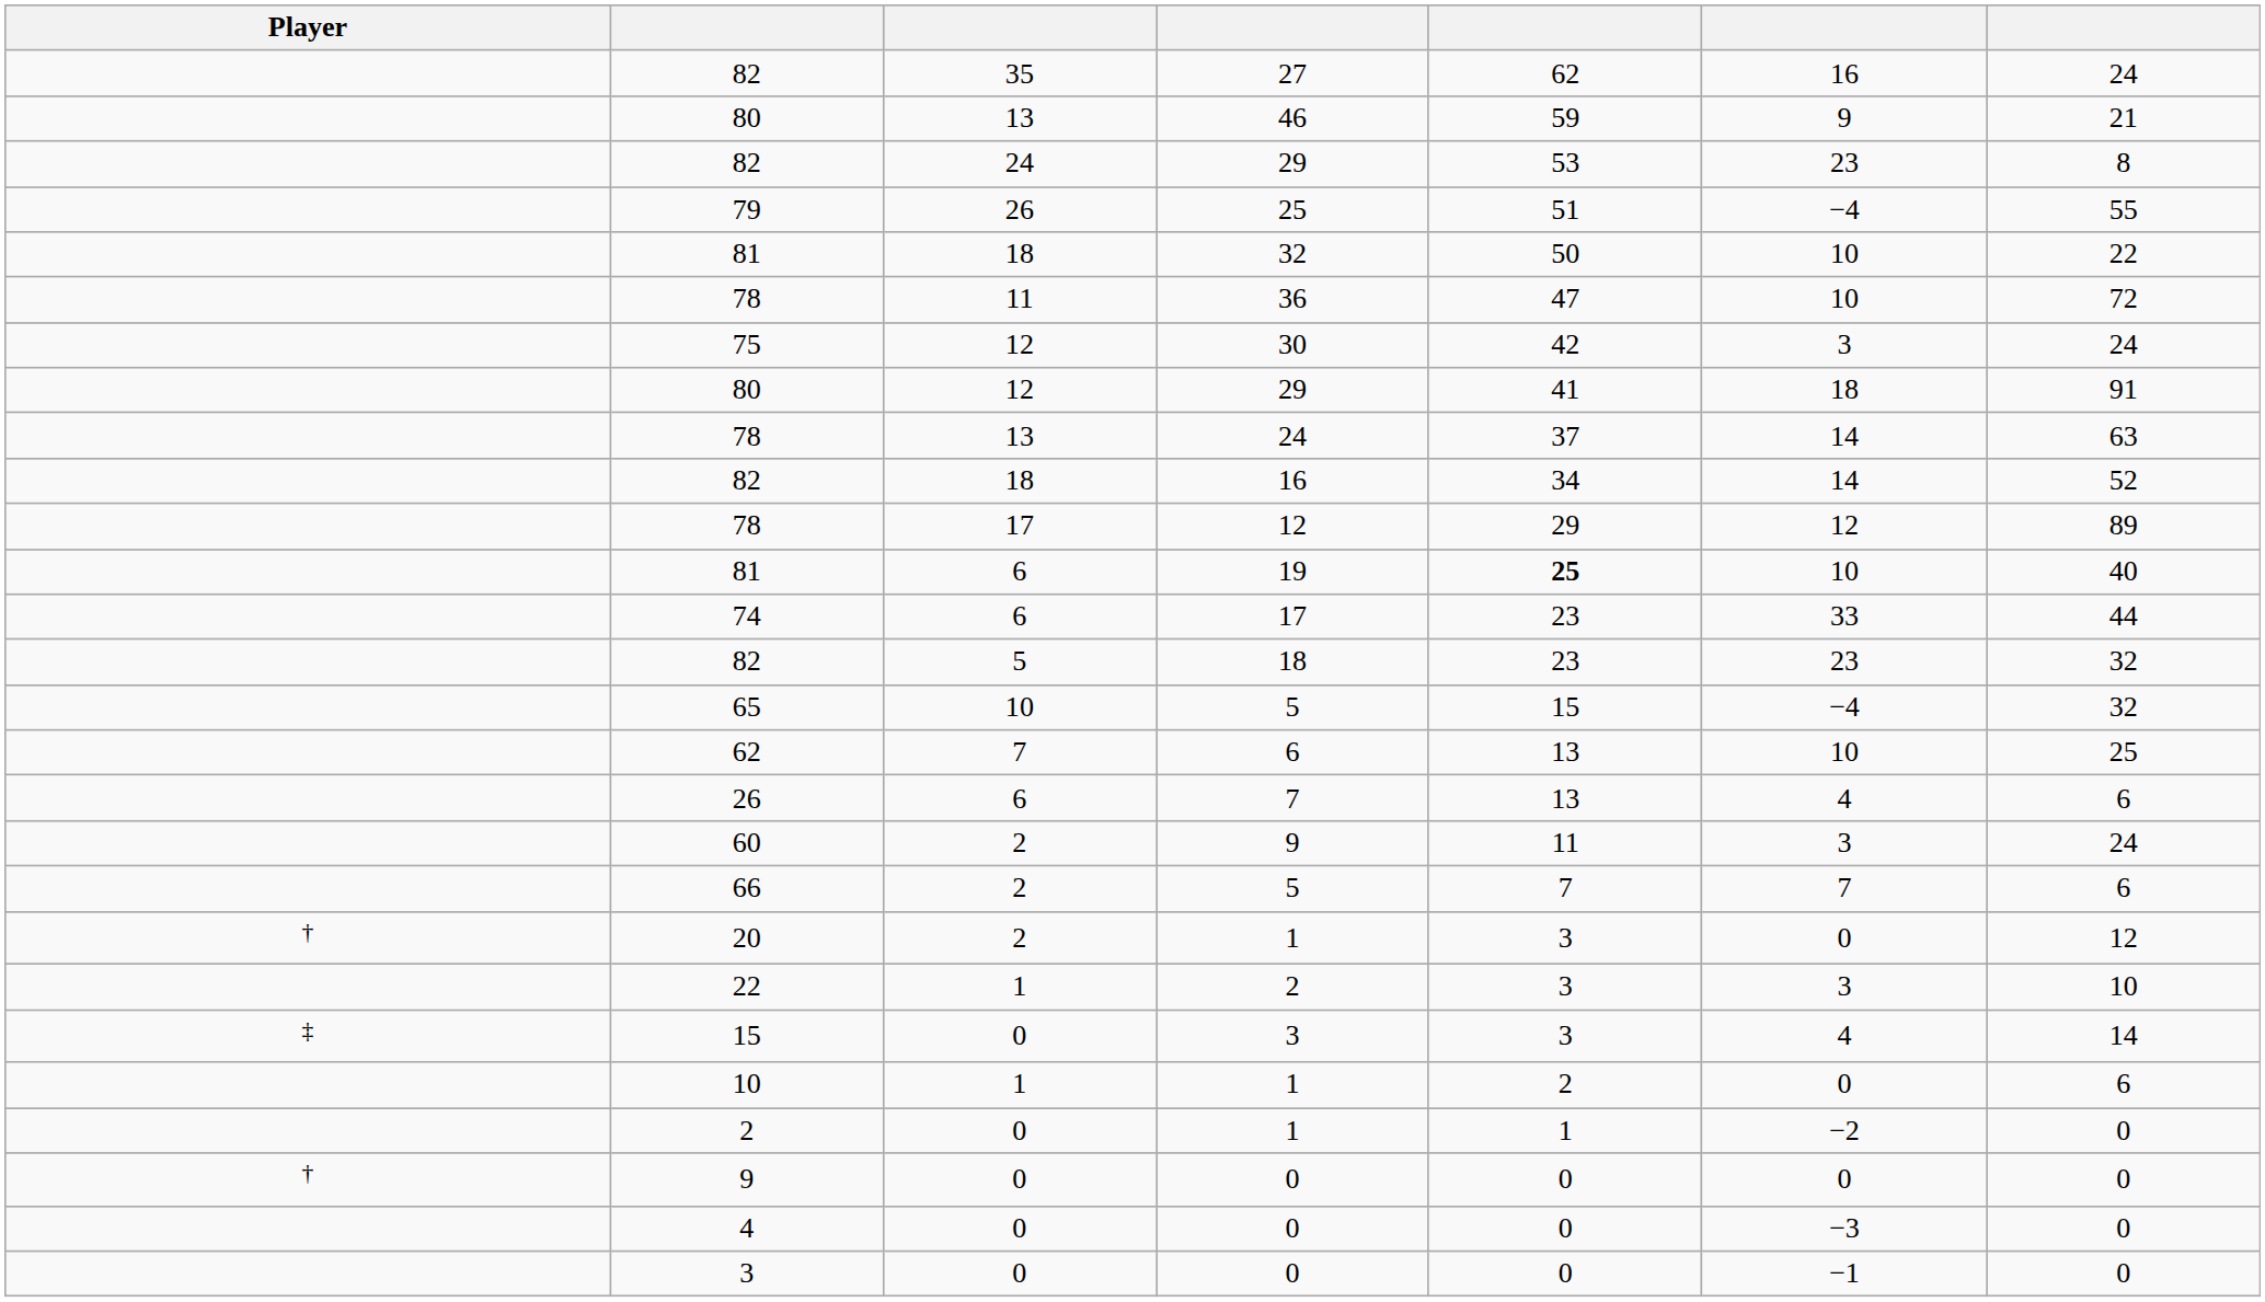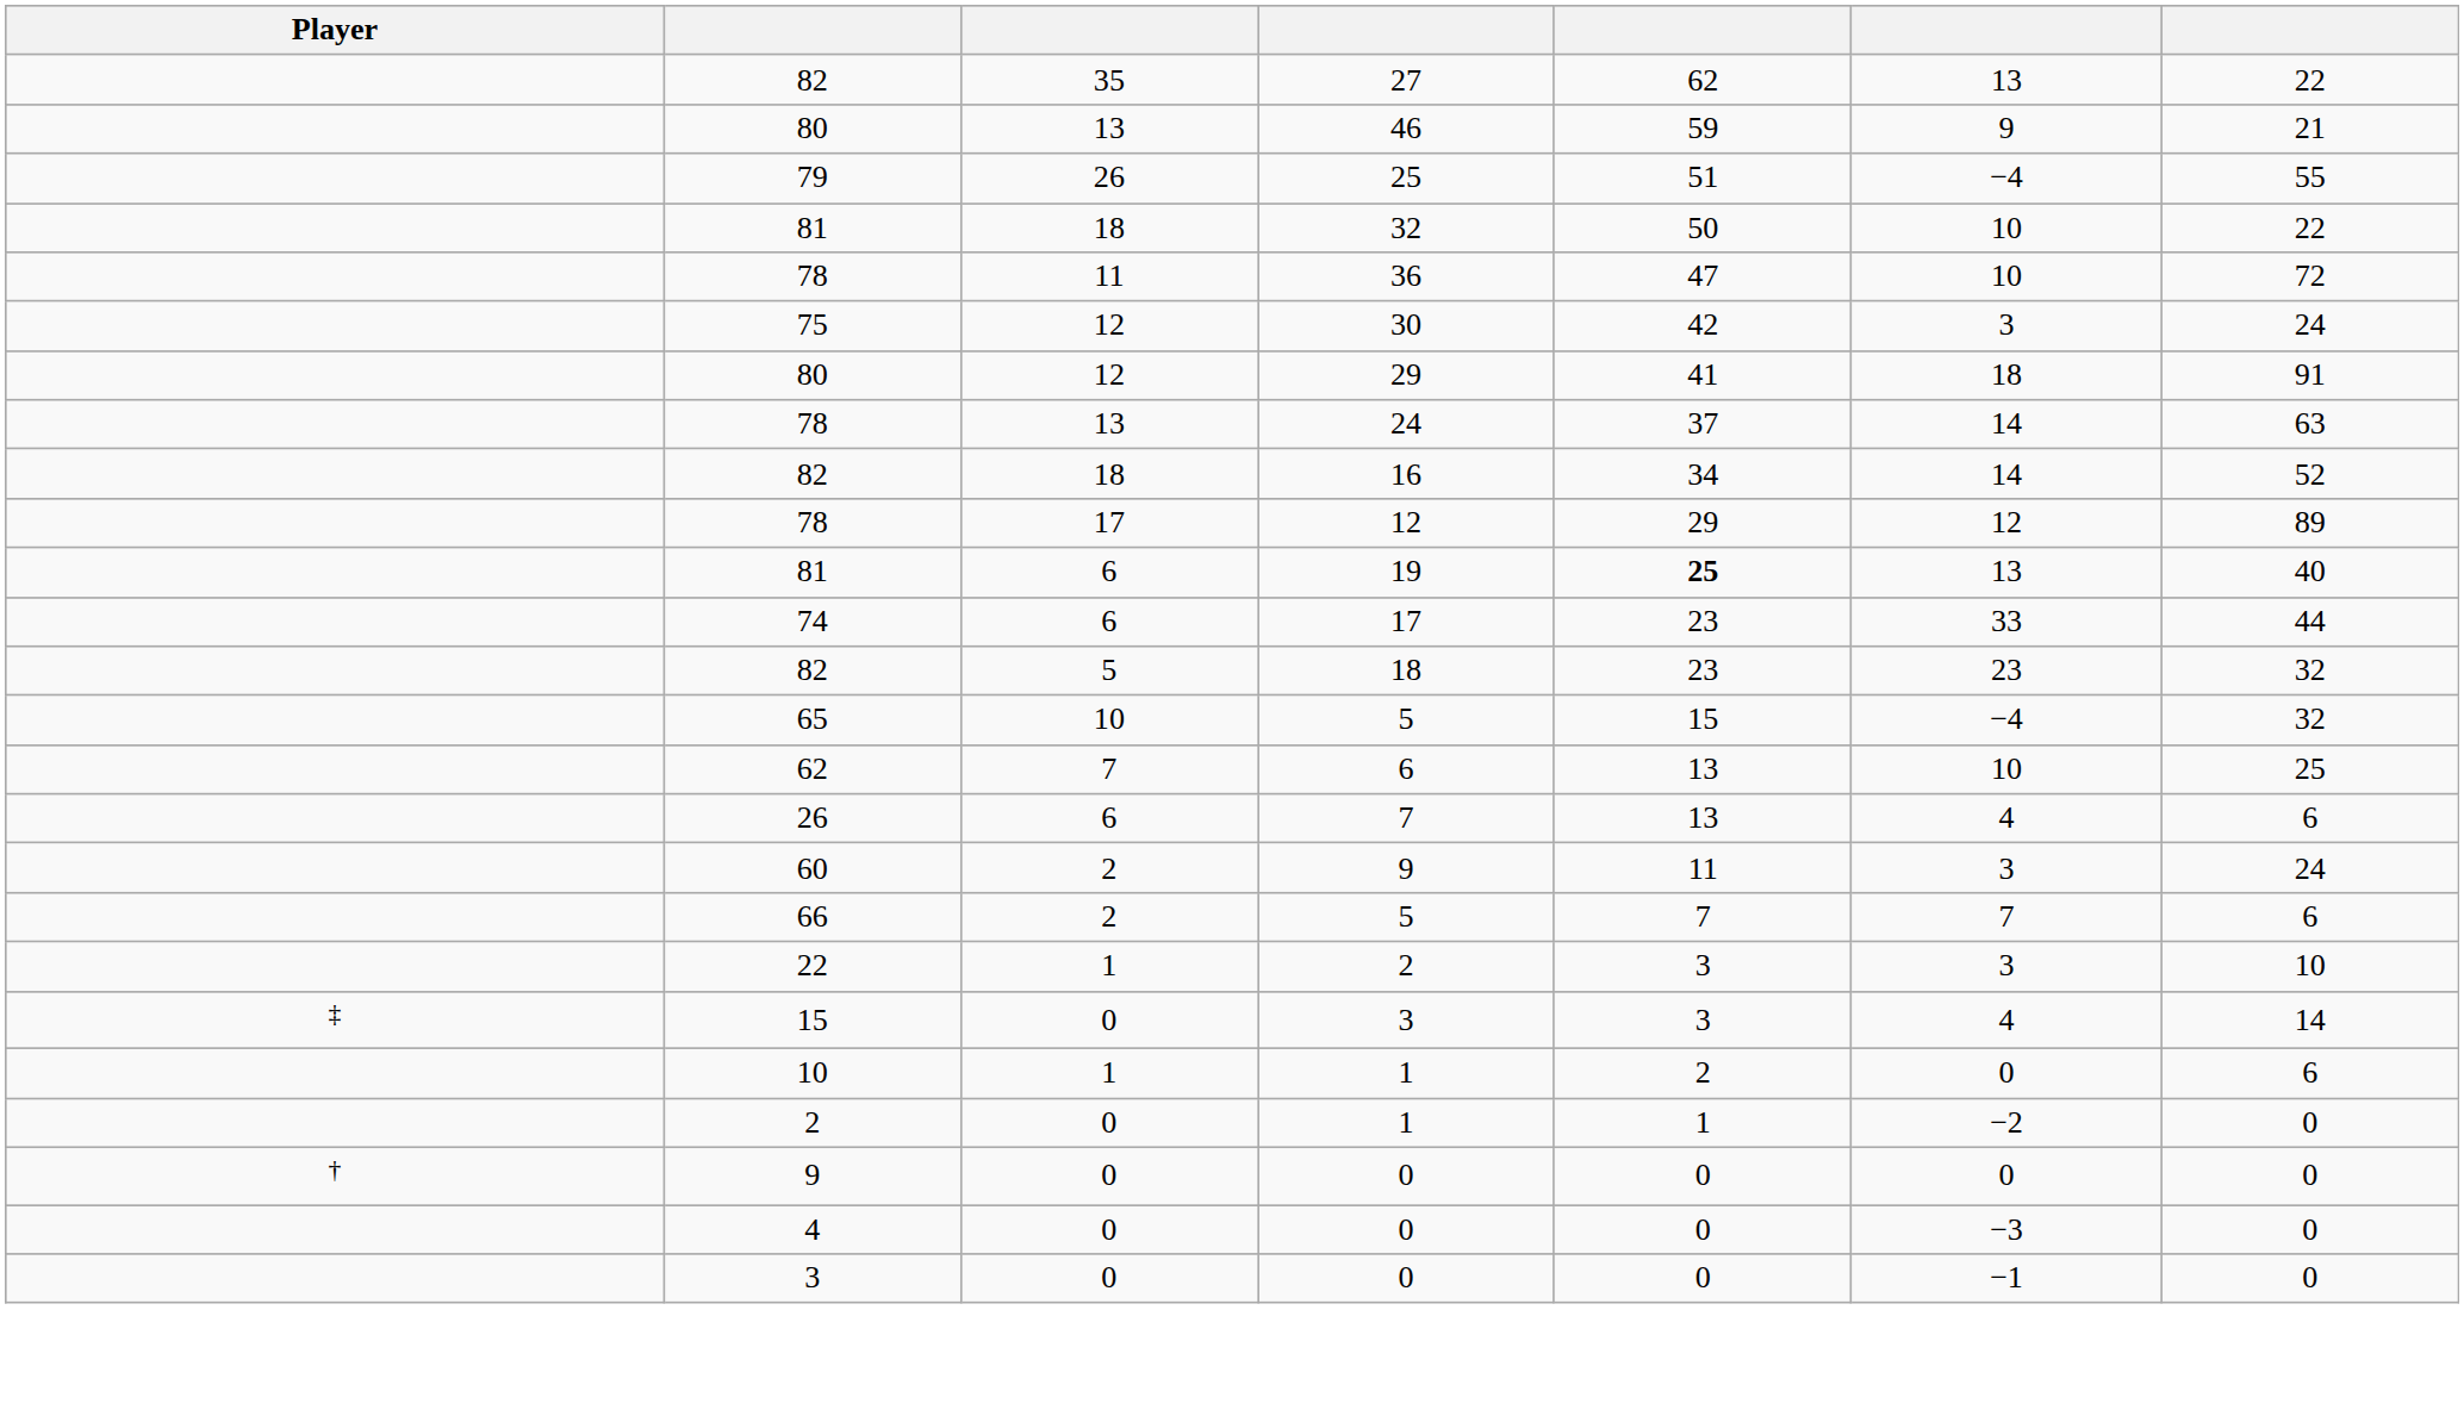27 | column 6: 16 -> 13
27 | column 7: 24 -> 22
- row: 82 | 24 | 29 | 53 | 23 | 8
19 | column 6: 10 -> 13
- row: † | 20 | 2 | 1 | 3 | 0 | 12
